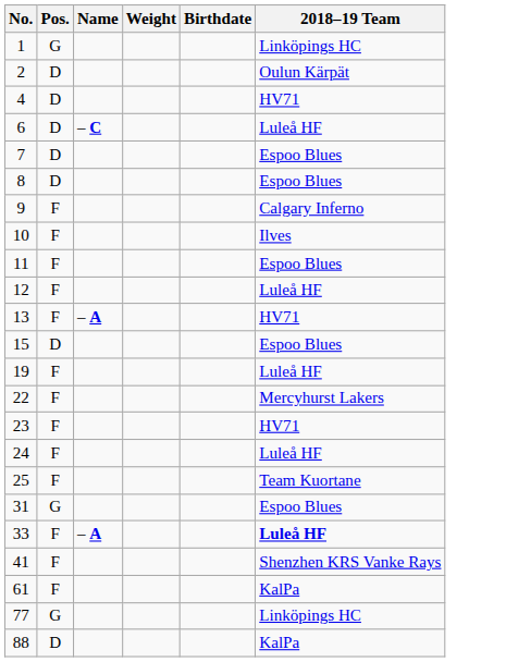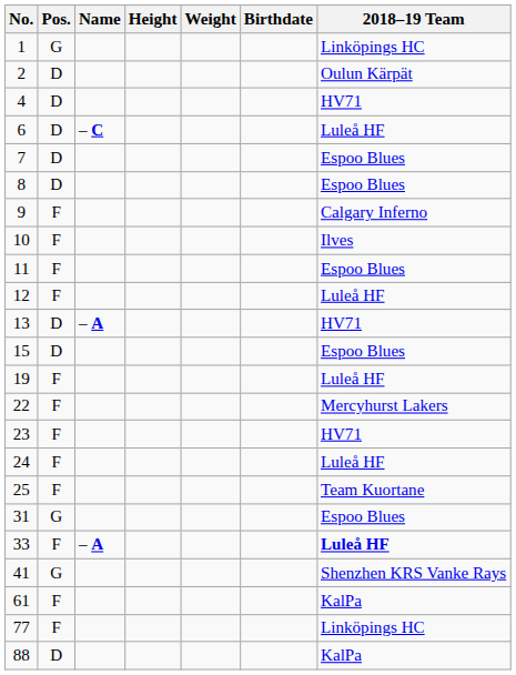+ column: Height
13 | Pos.: F -> D
41 | Pos.: F -> G
77 | Pos.: G -> F
